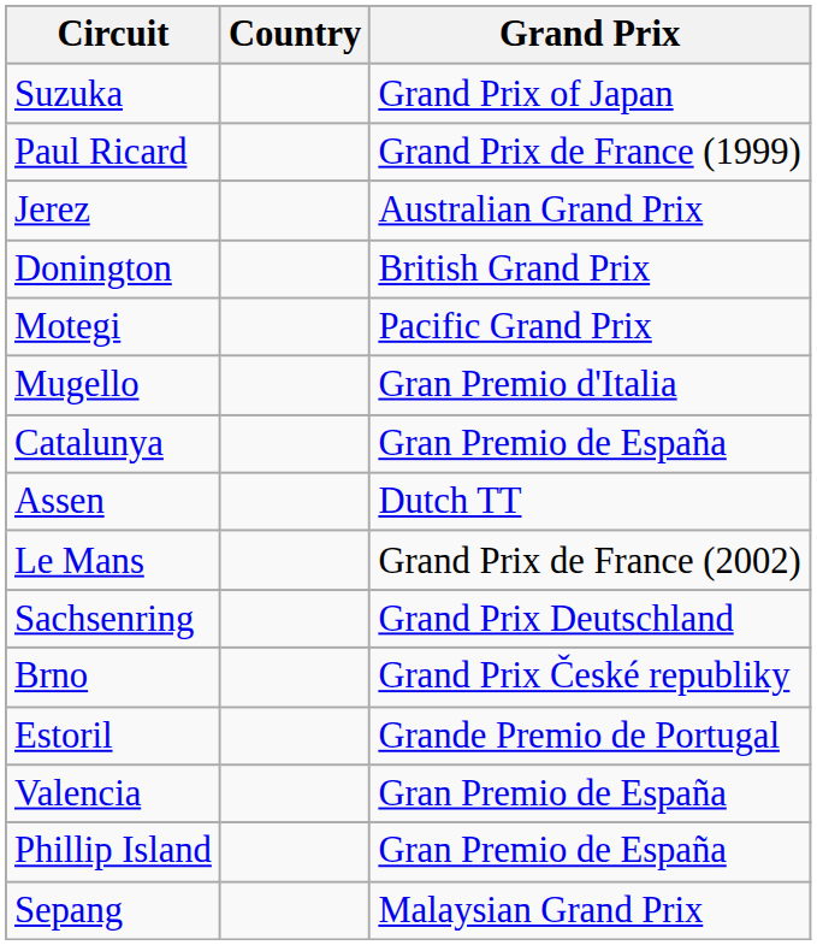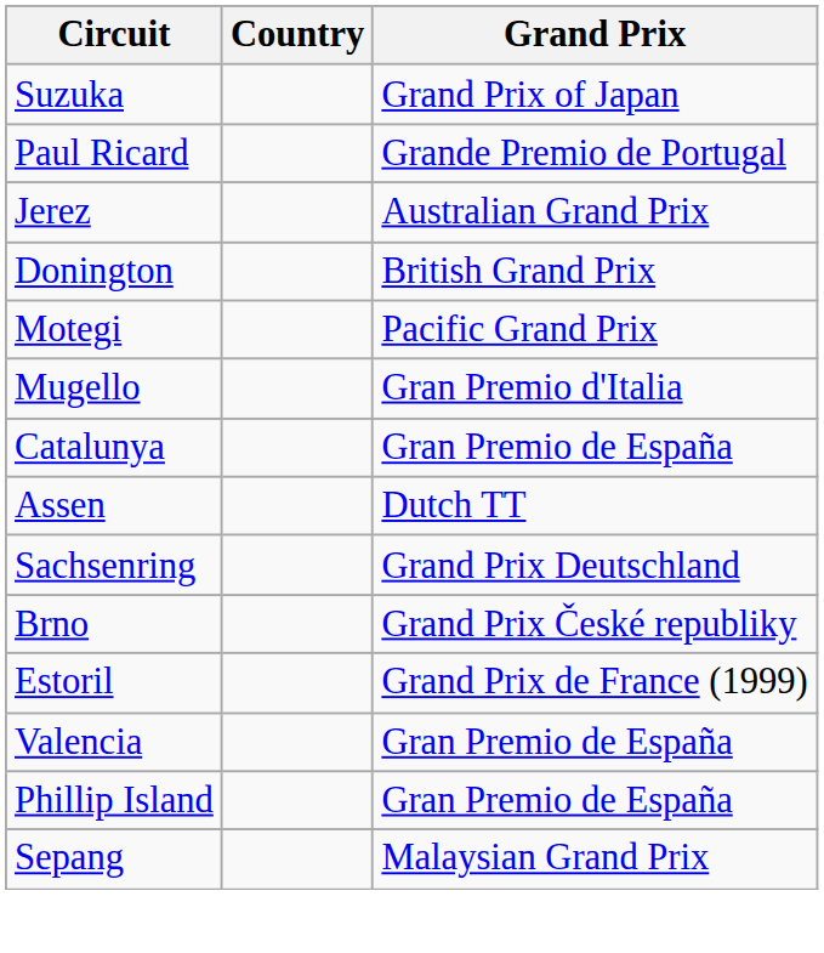Paul Ricard | Grand Prix: Grand Prix de France (1999) -> Grande Premio de Portugal
- row: Le Mans | Grand Prix de France (2002)
Estoril | Grand Prix: Grande Premio de Portugal -> Grand Prix de France (1999)
